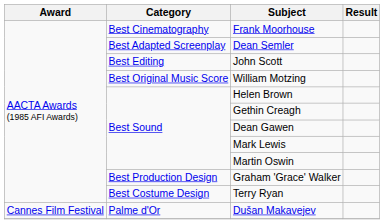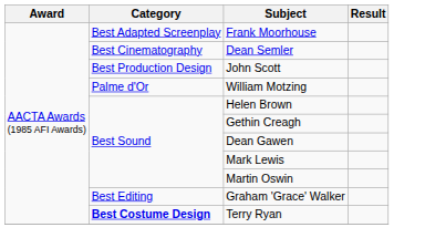Frank Moorhouse | Category: Best Cinematography -> Best Adapted Screenplay
Dean Semler | Category: Best Adapted Screenplay -> Best Cinematography
John Scott | Category: Best Editing -> Best Production Design
William Motzing | Category: Best Original Music Score -> Palme d'Or
Graham 'Grace' Walker | Category: Best Production Design -> Best Editing
Terry Ryan | Category: normal -> bold
- row: Cannes Film Festival | Palme d'Or | Dušan Makavejev
